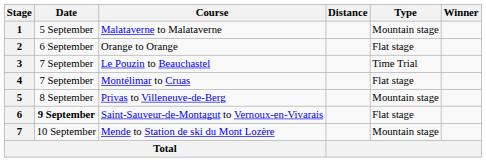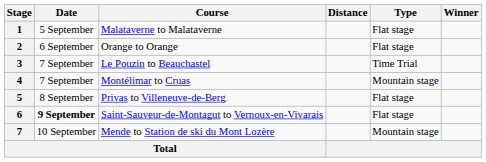1 | Type: Mountain stage -> Flat stage
4 | Type: Flat stage -> Mountain stage
5 | Type: Mountain stage -> Flat stage
